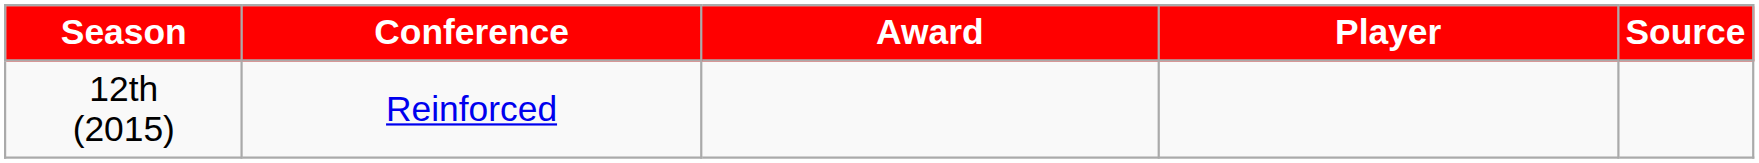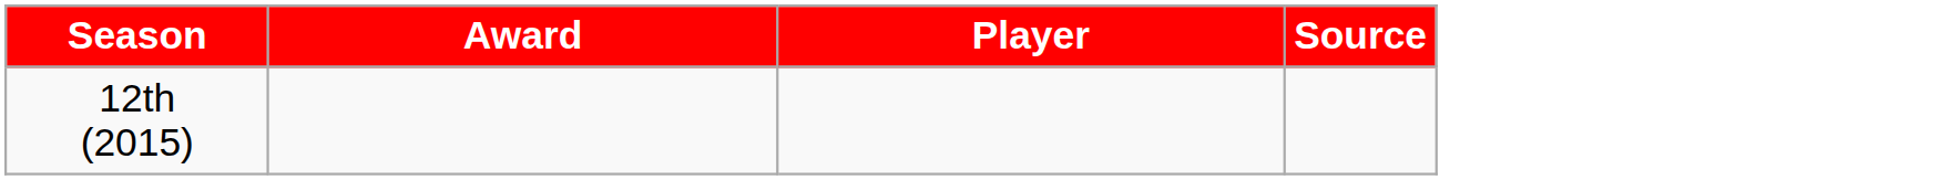- column: Conference | Reinforced
